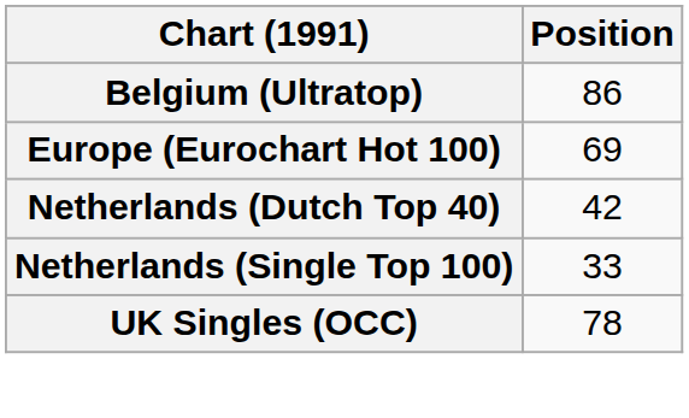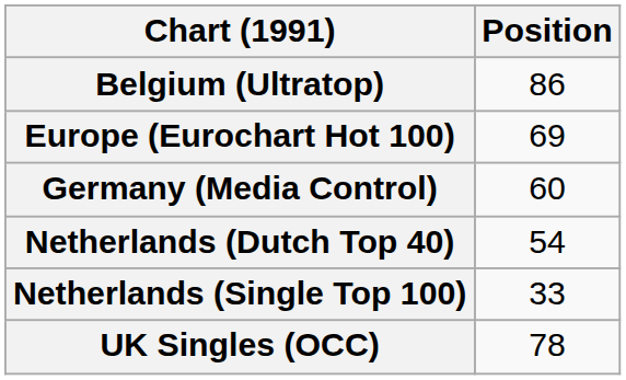+ row: Germany (Media Control) | 60
Netherlands (Dutch Top 40) | Position: 42 -> 54
